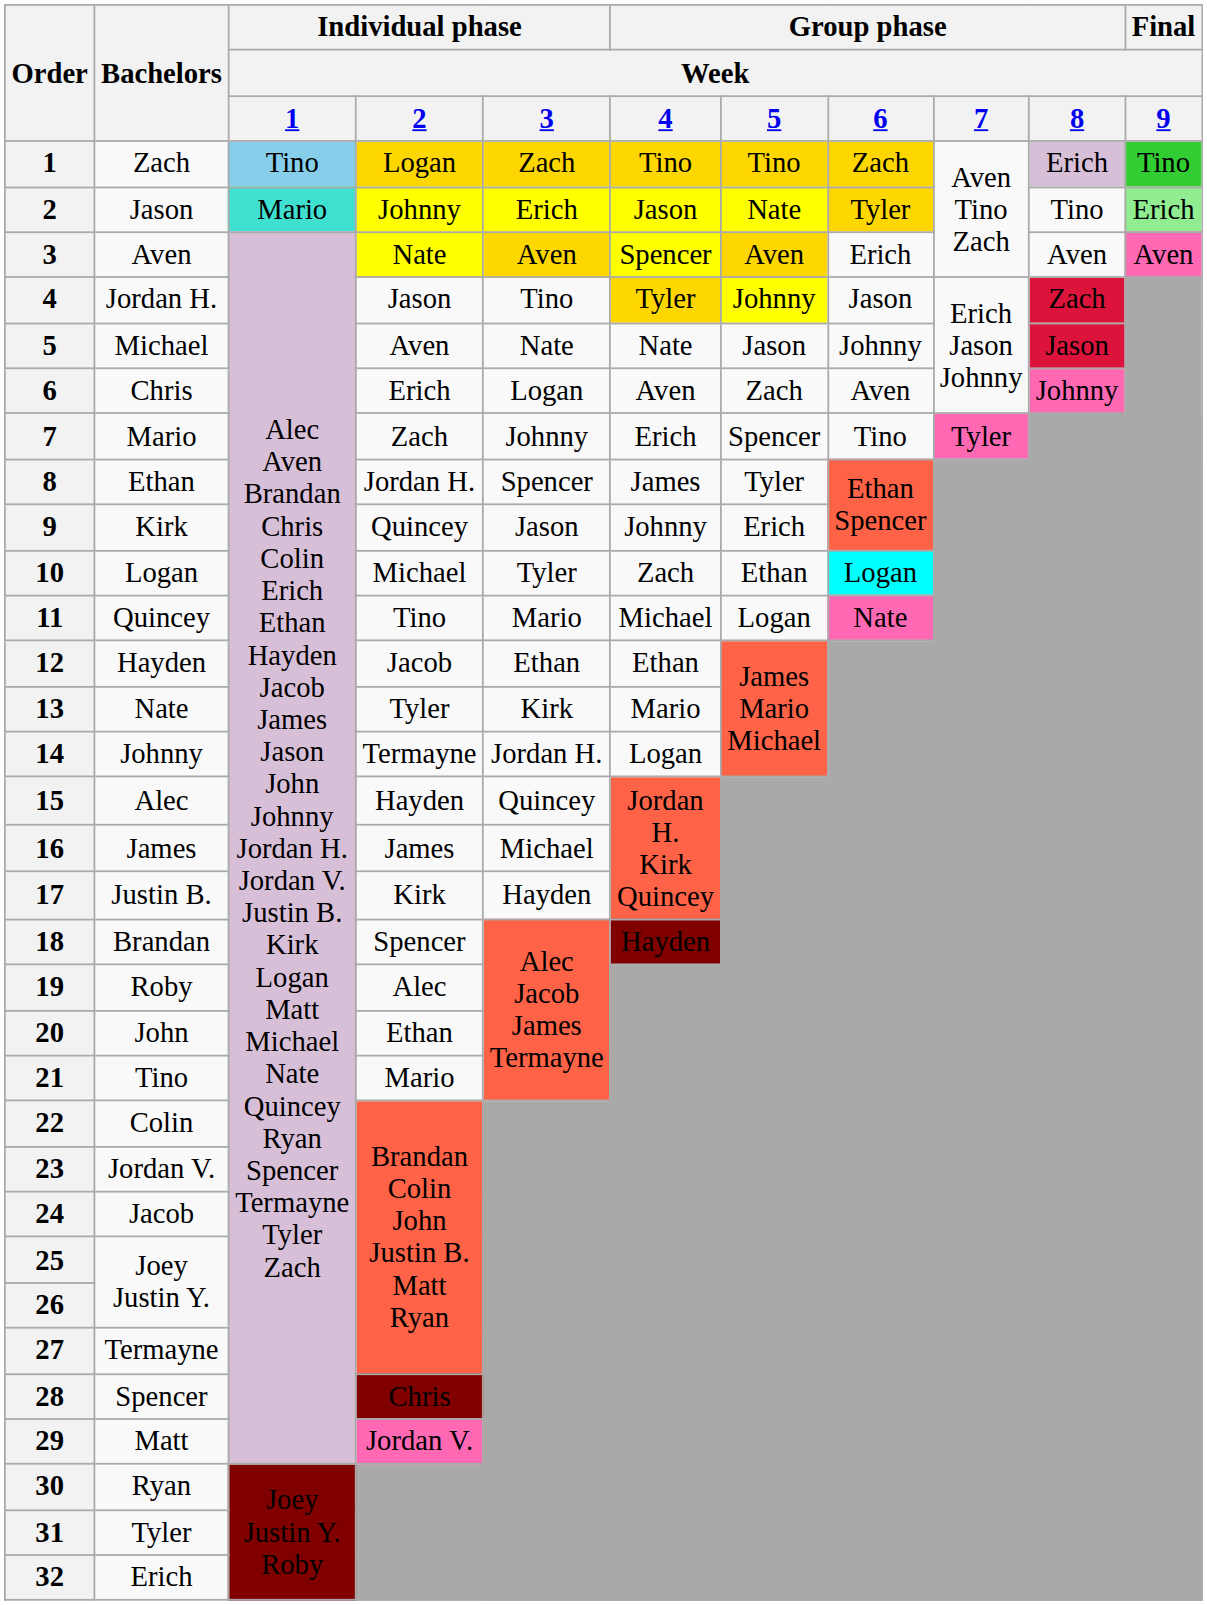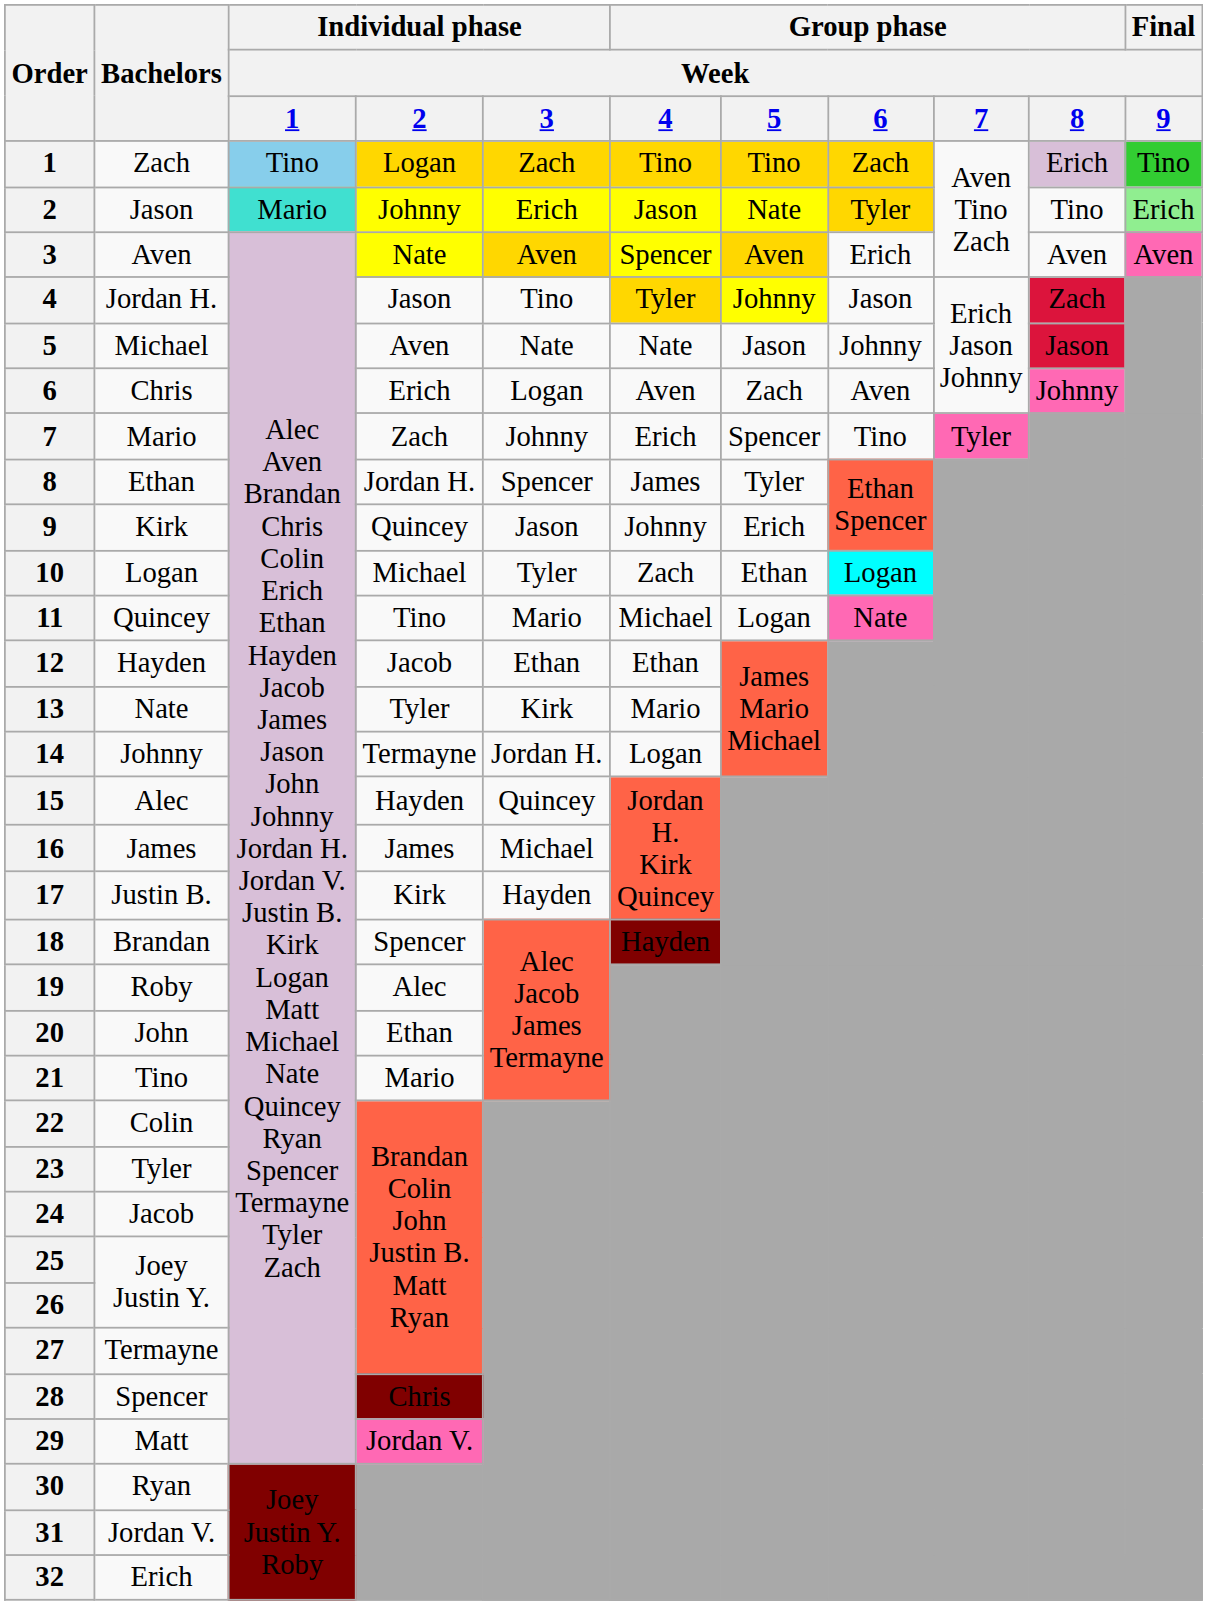23 | Bachelors: Jordan V. -> Tyler
31 | Bachelors: Tyler -> Jordan V.
